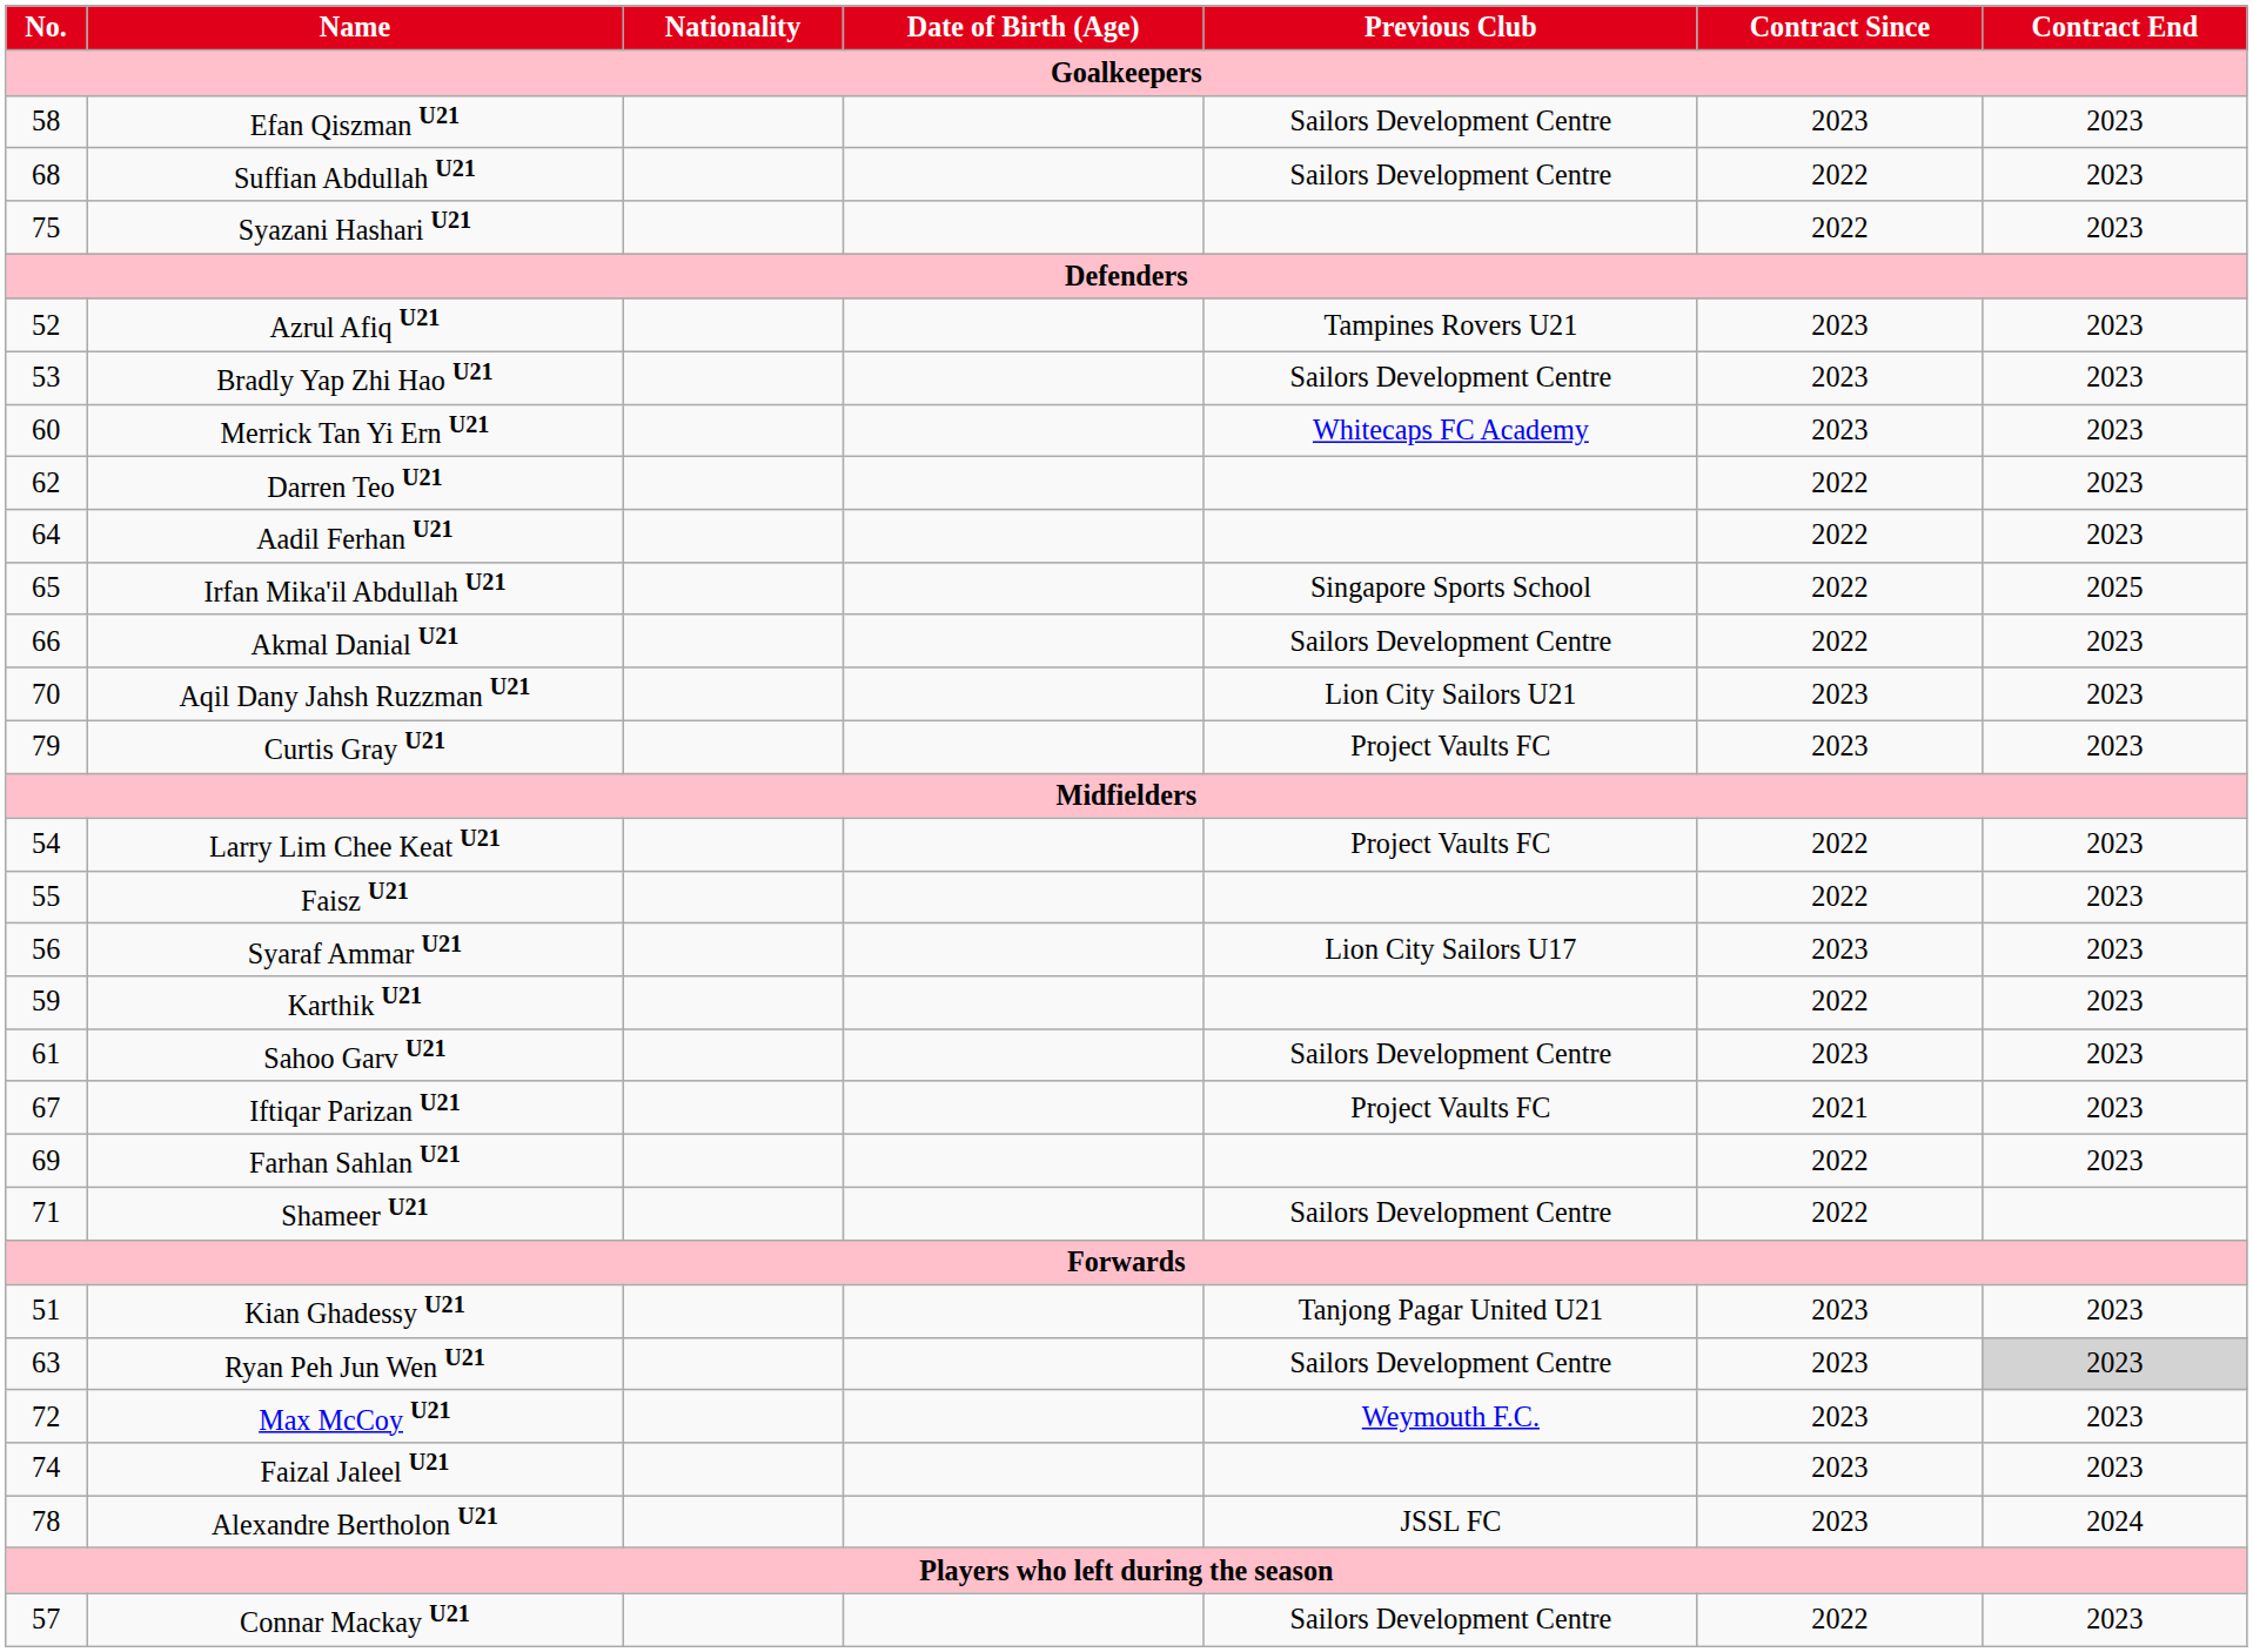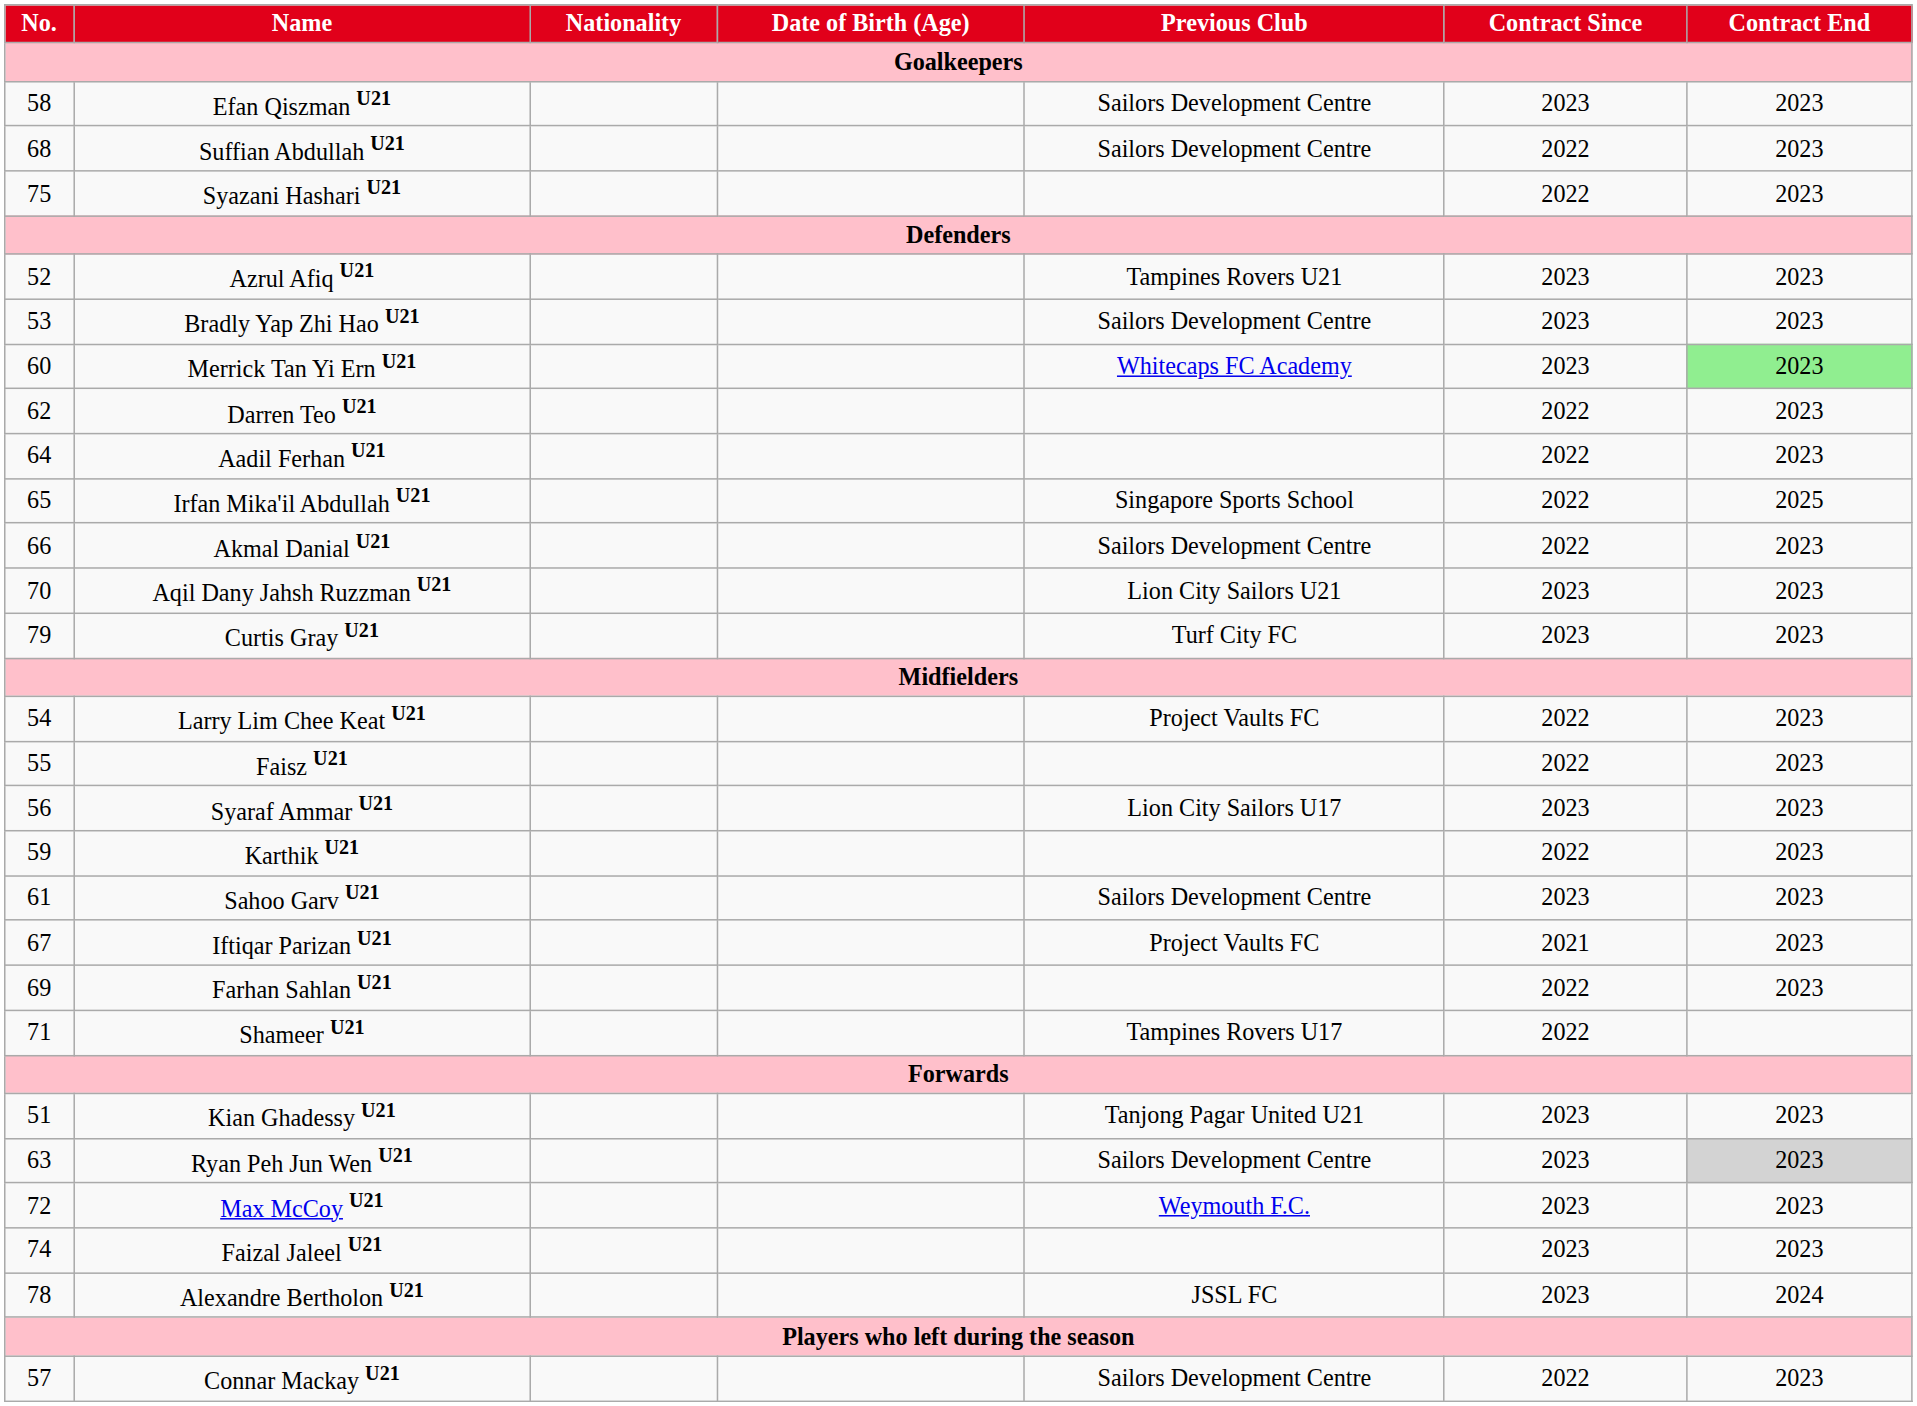Merrick Tan Yi Ern U21 | Contract End: no background -> lightgreen background
Curtis Gray U21 | Previous Club: Project Vaults FC -> Turf City FC
Shameer U21 | Previous Club: Sailors Development Centre -> Tampines Rovers U17
